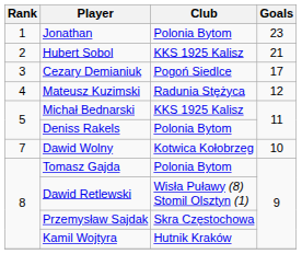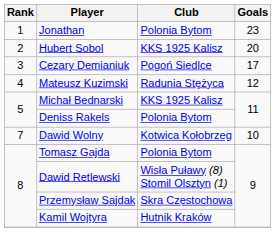Hubert Sobol | Goals: 21 -> 20
